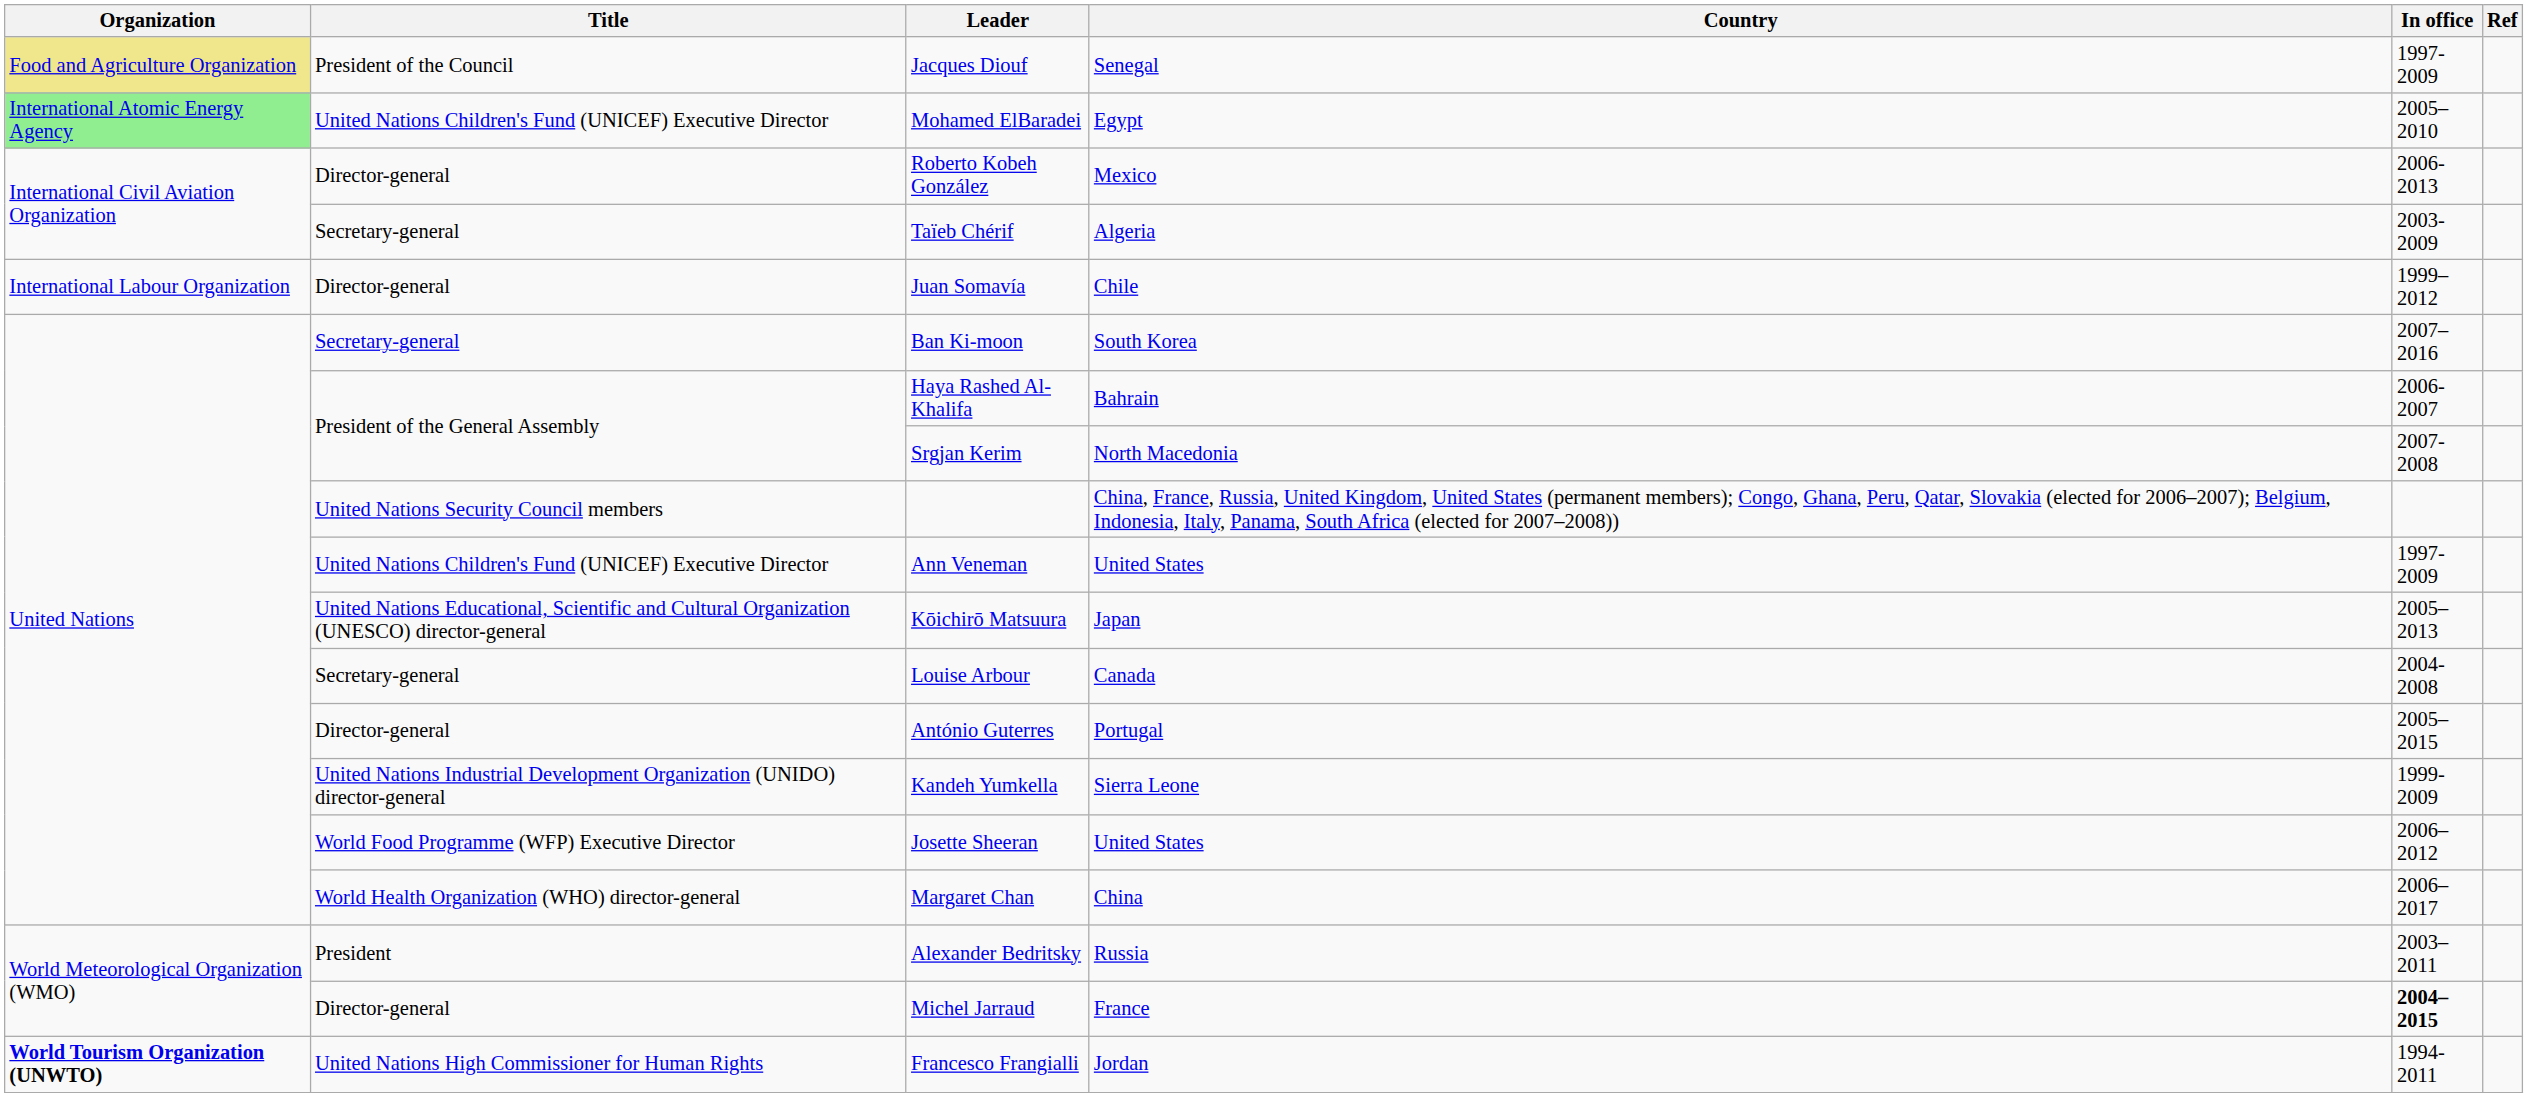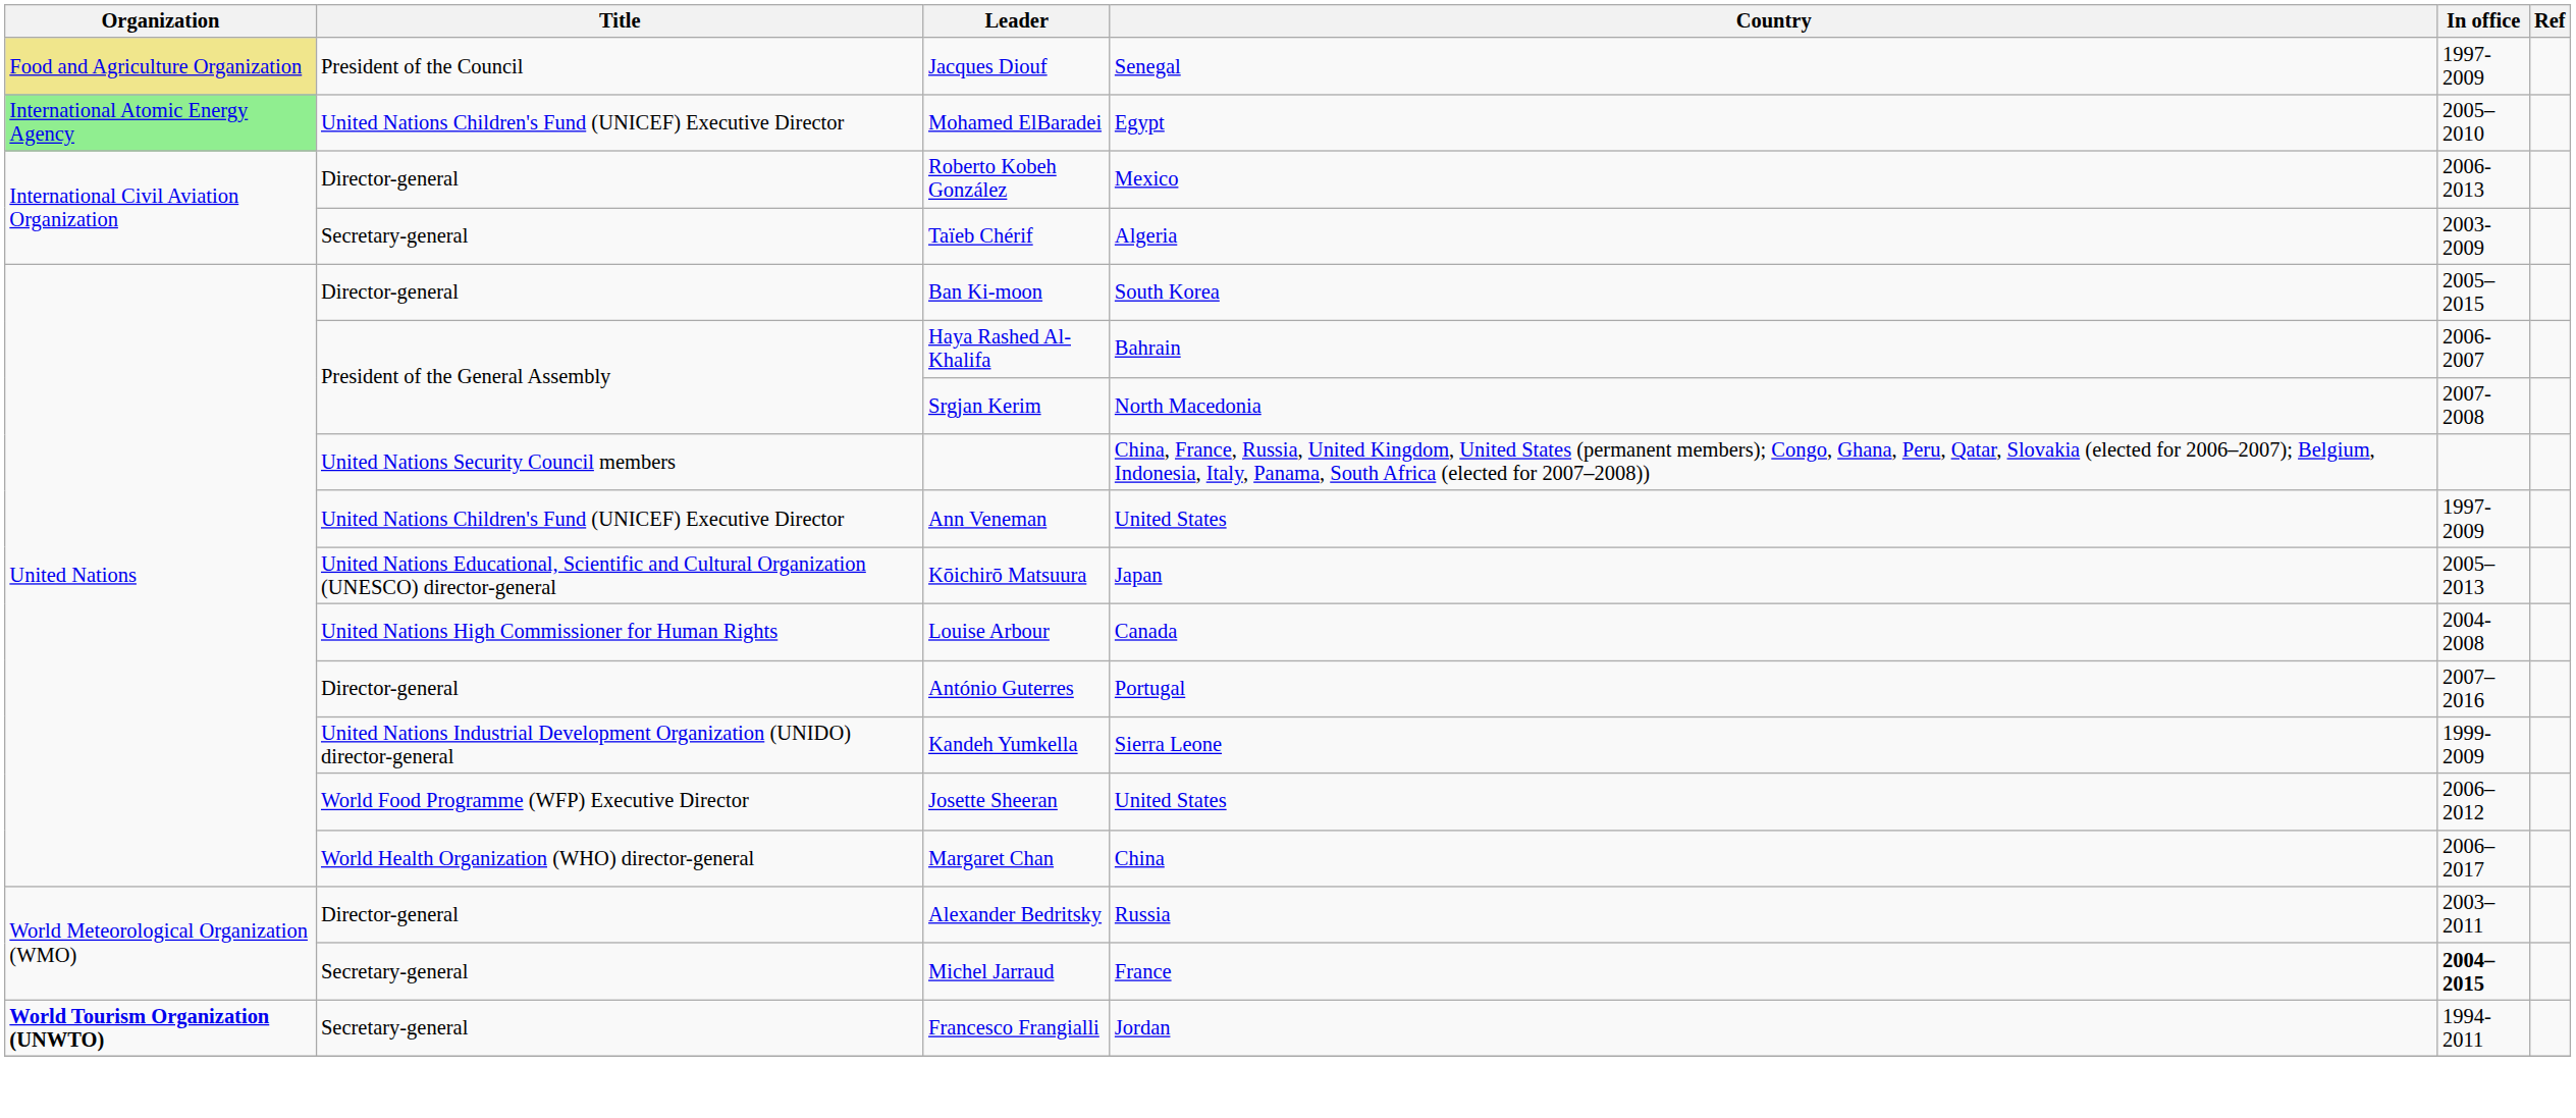- row: International Labour Organization | Director-general | Juan Somavía | Chile | 1999–2012
Ban Ki-moon | Title: Secretary-general -> Director-general
Ban Ki-moon | In office: 2007–2016 -> 2005–2015
Louise Arbour | Title: Secretary-general -> United Nations High Commissioner for Human Rights
António Guterres | In office: 2005–2015 -> 2007–2016
Alexander Bedritsky | Title: President -> Director-general
Michel Jarraud | Title: Director-general -> Secretary-general
Francesco Frangialli | Title: United Nations High Commissioner for Human Rights -> Secretary-general
